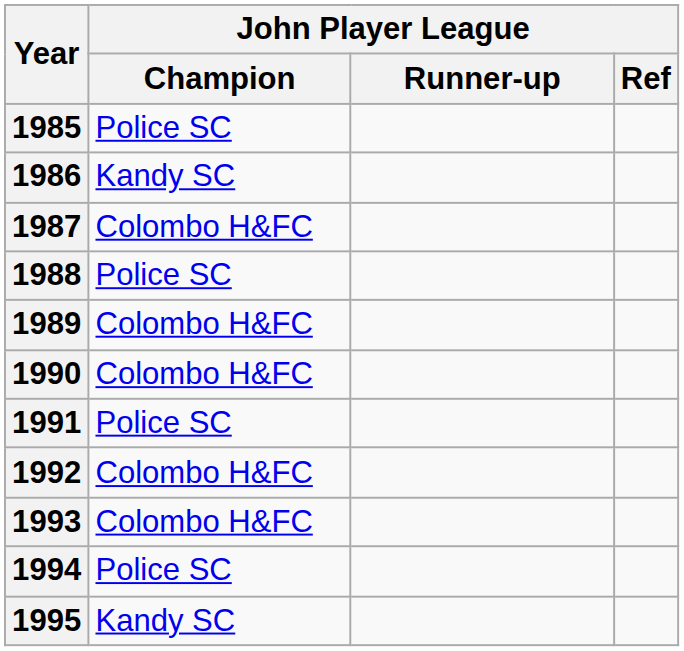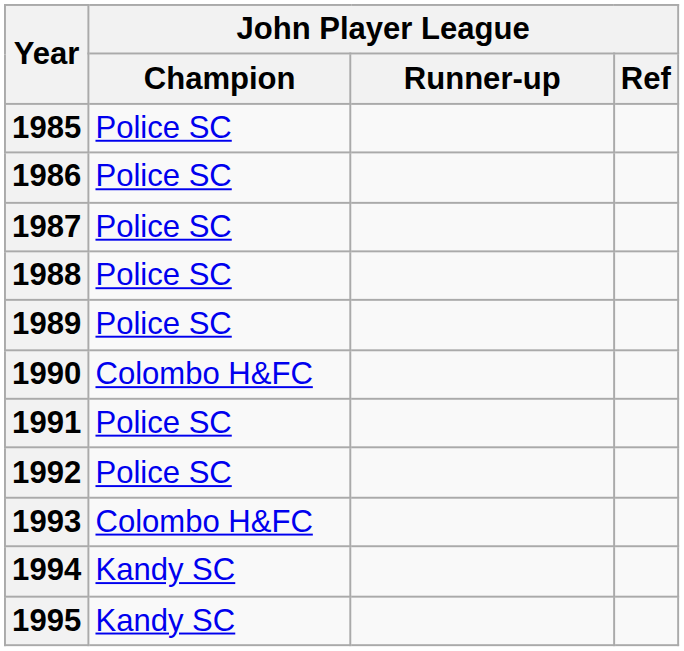1986 | John Player League / Champion: Kandy SC -> Police SC
1987 | John Player League / Champion: Colombo H&FC -> Police SC
1989 | John Player League / Champion: Colombo H&FC -> Police SC
1992 | John Player League / Champion: Colombo H&FC -> Police SC
1994 | John Player League / Champion: Police SC -> Kandy SC
